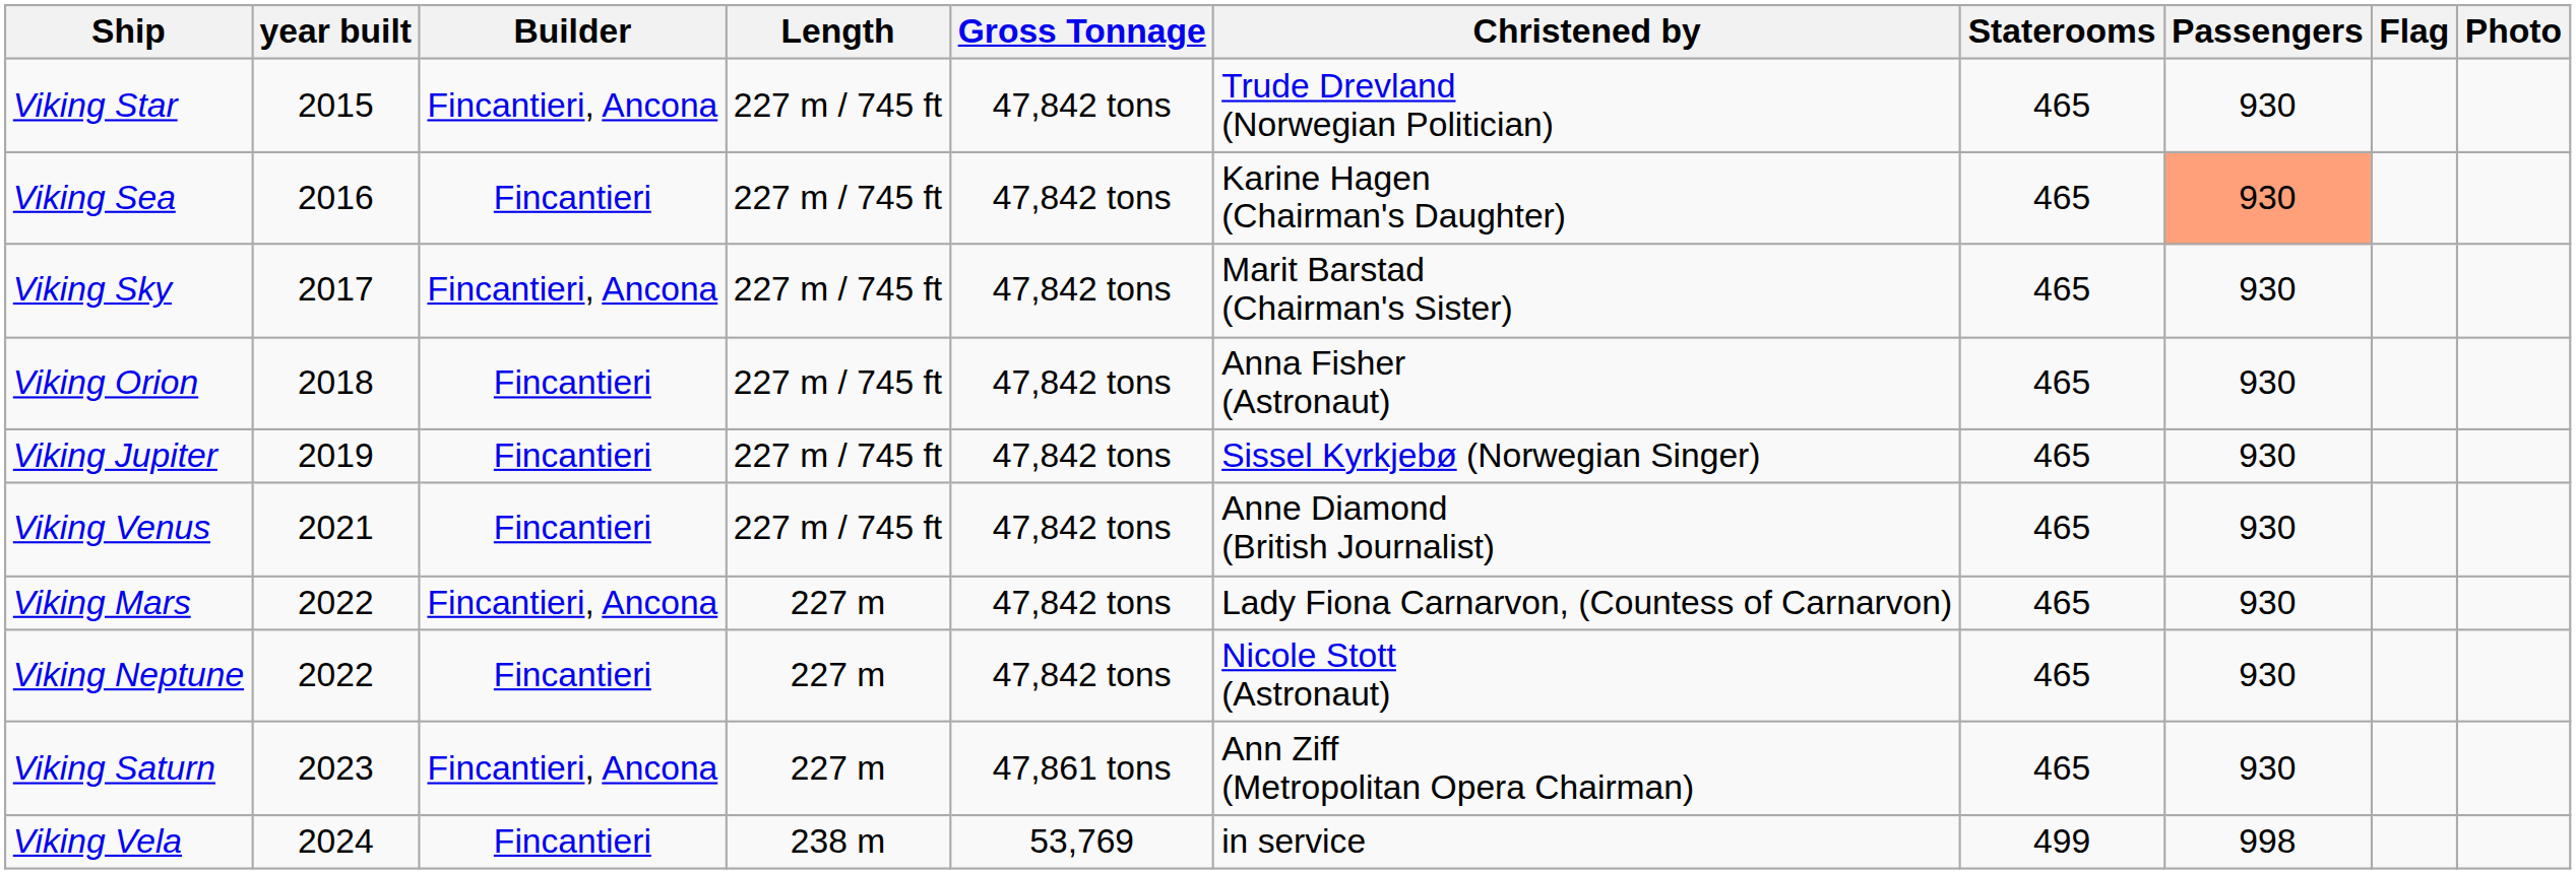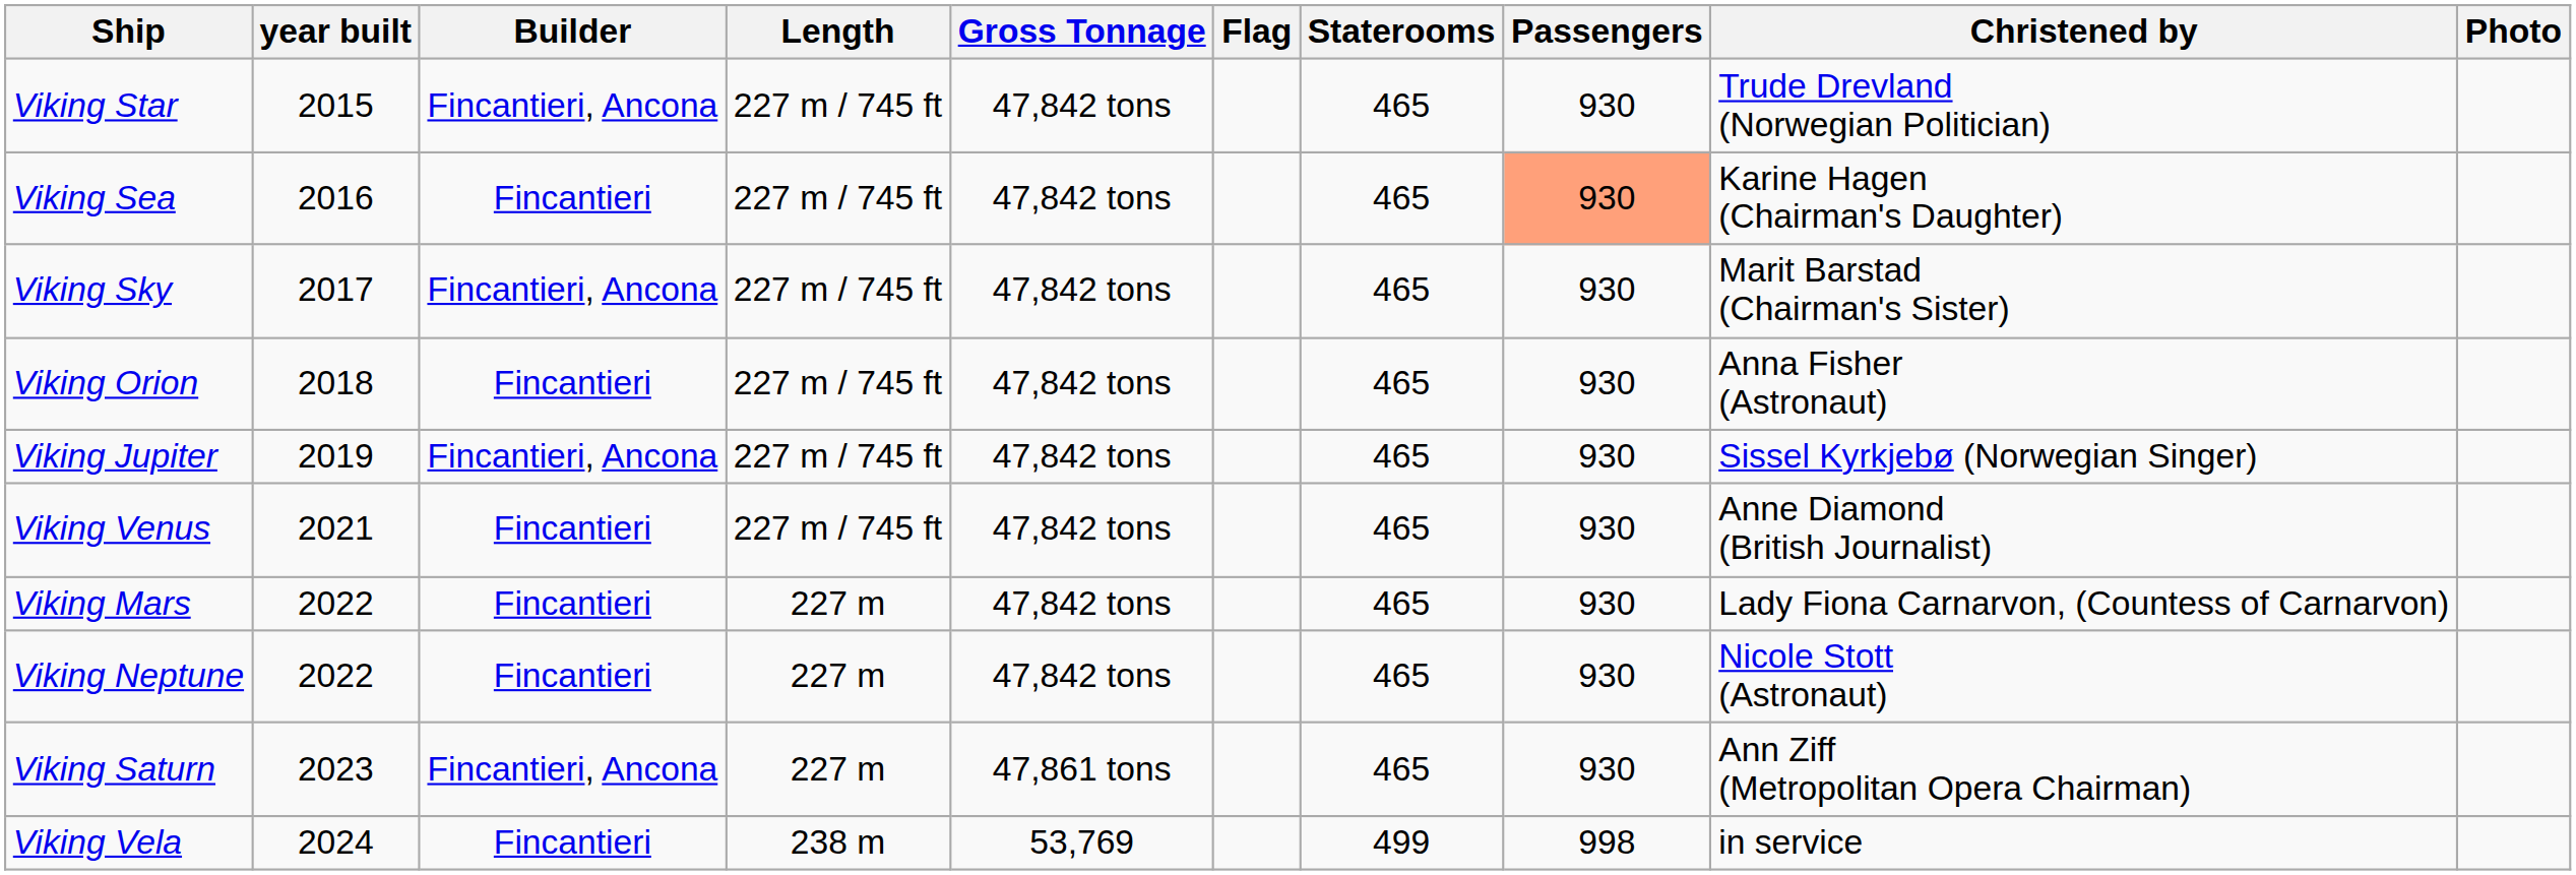columns swapped: Flag <-> Christened by
Viking Jupiter | Builder: Fincantieri -> Fincantieri, Ancona
Viking Mars | Builder: Fincantieri, Ancona -> Fincantieri
